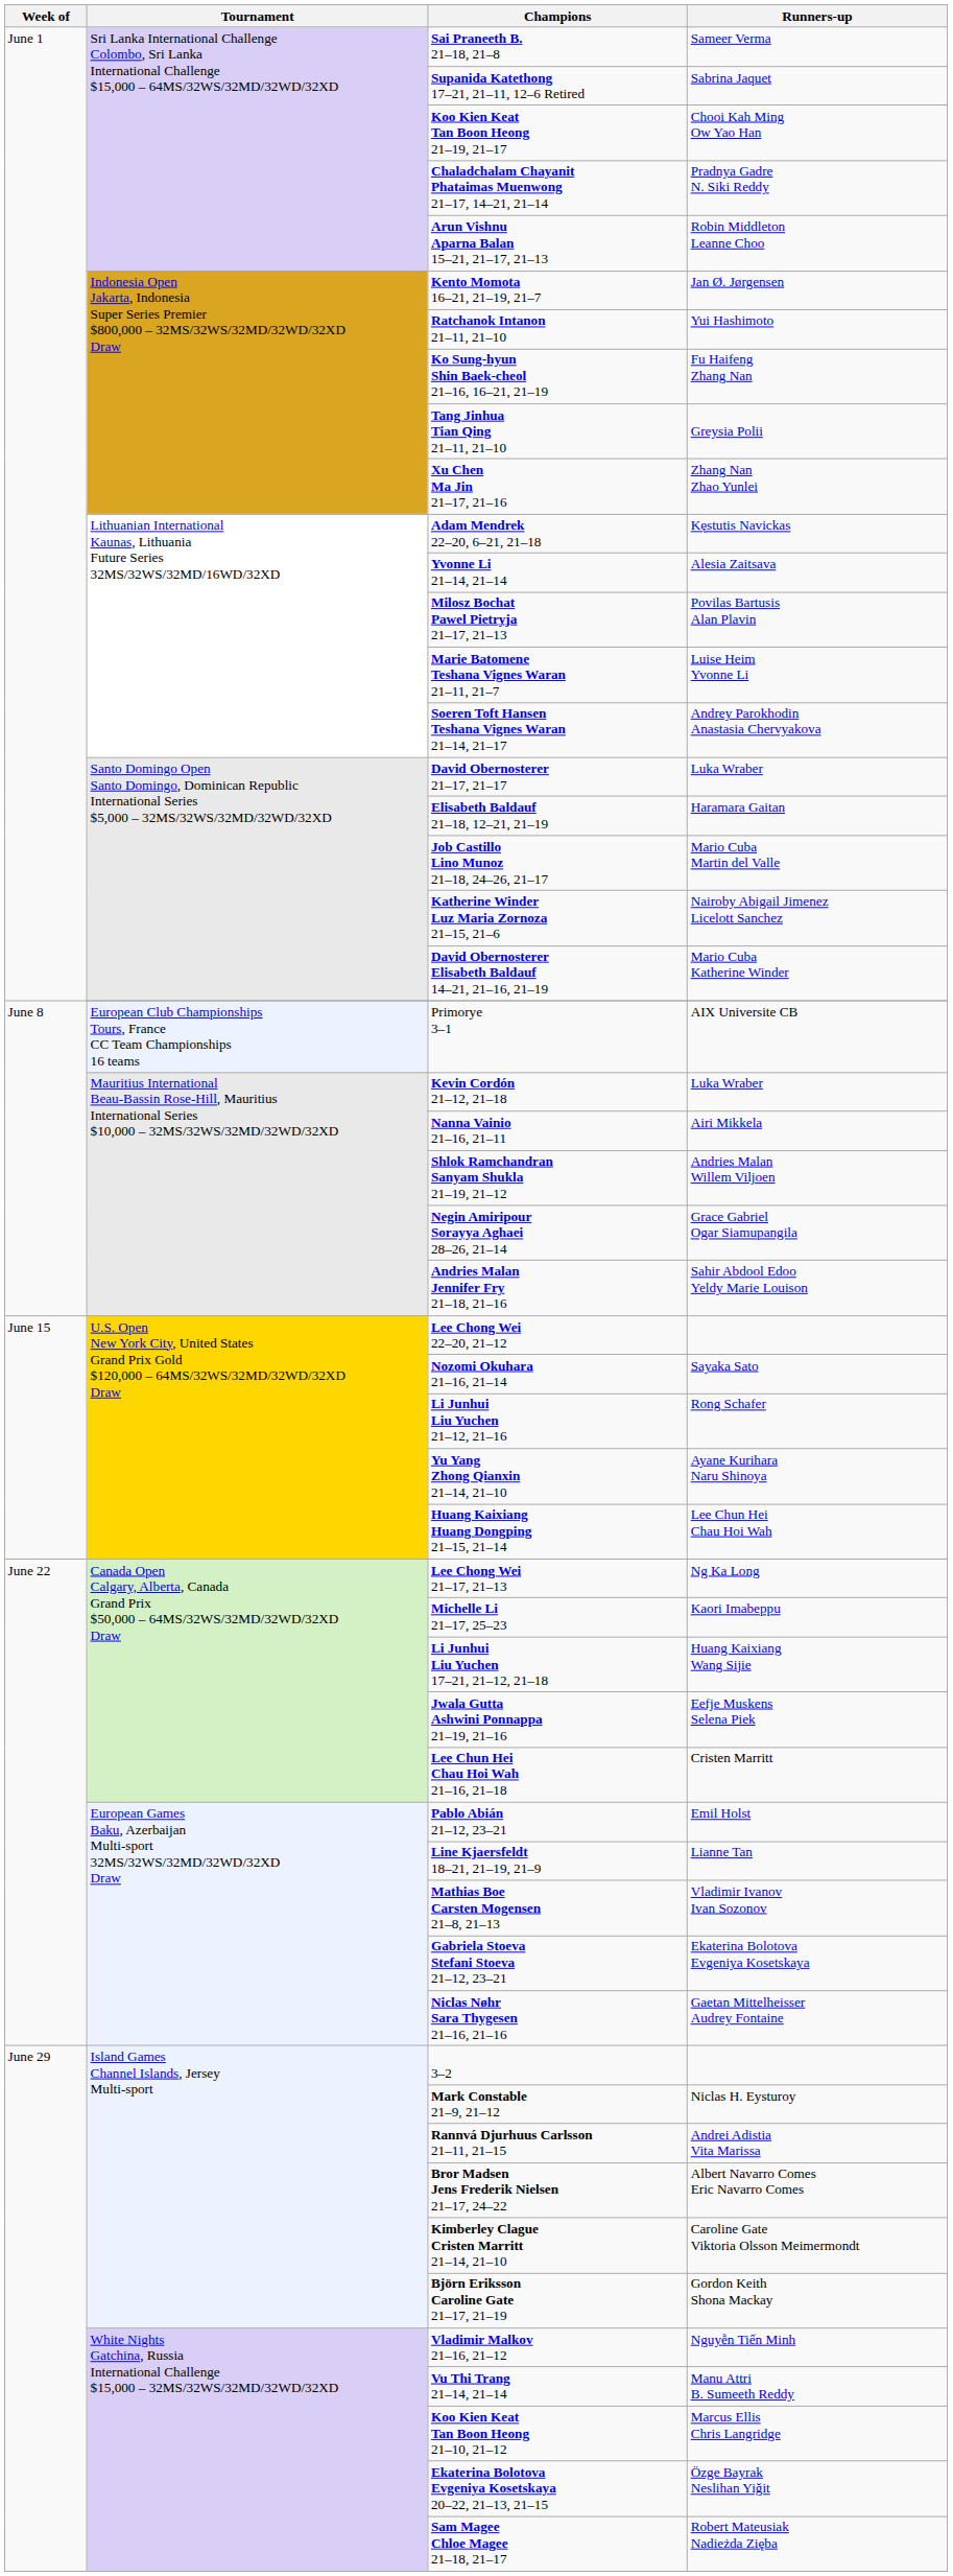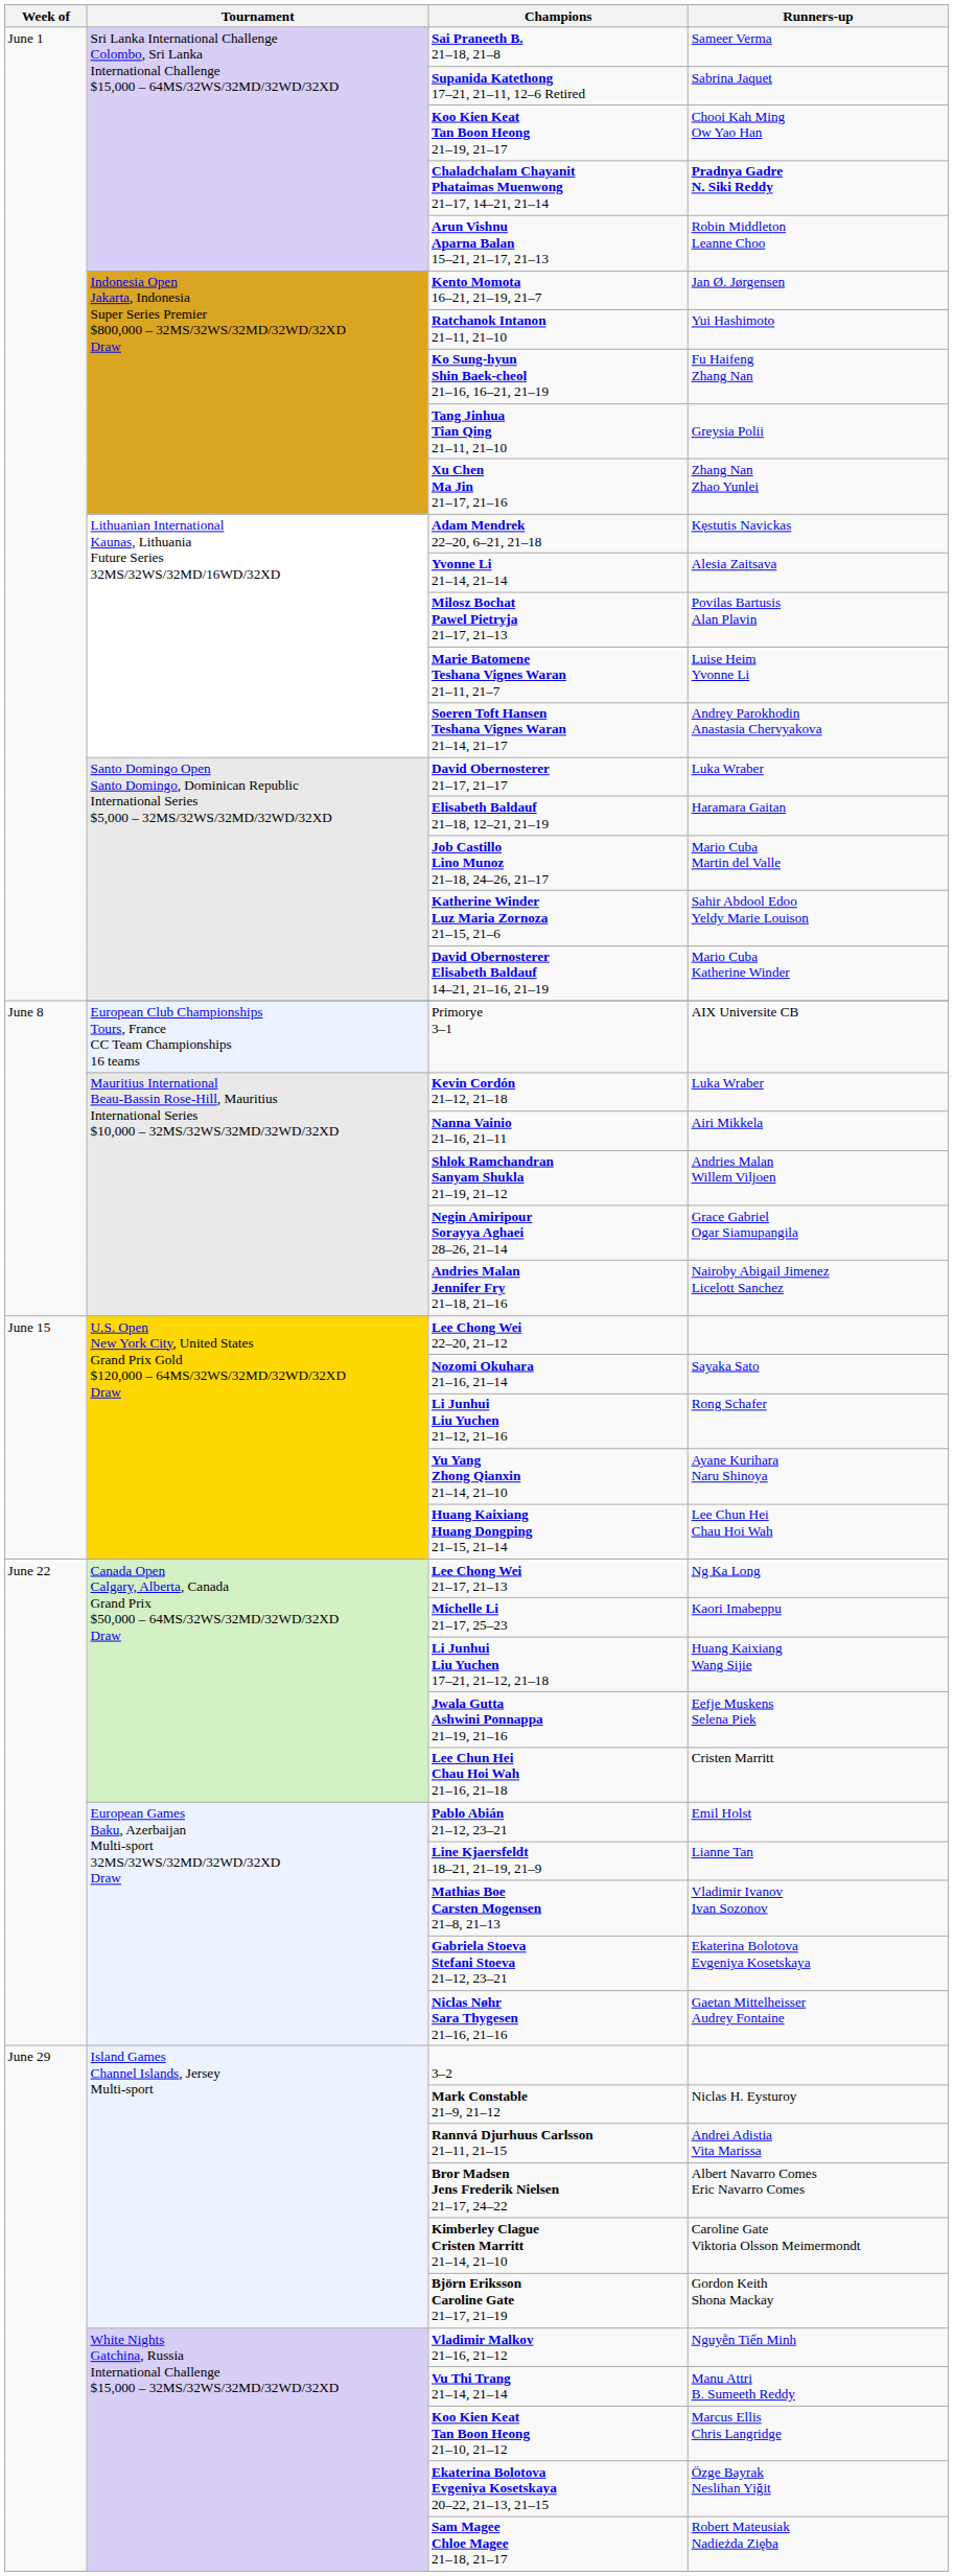Chaladchalam Chayanit Phataimas Muenwong 21–17, 14–21, 21–14 | Runners-up: normal -> bold
Katherine Winder Luz Maria Zornoza 21–15, 21–6 | Runners-up: Nairoby Abigail Jimenez Licelott Sanchez -> Sahir Abdool Edoo Yeldy Marie Louison
Andries Malan Jennifer Fry 21–18, 21–16 | Runners-up: Sahir Abdool Edoo Yeldy Marie Louison -> Nairoby Abigail Jimenez Licelott Sanchez
